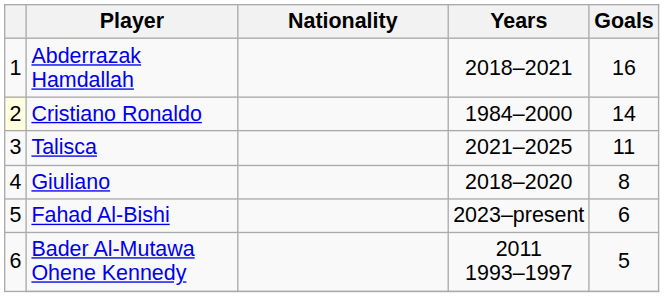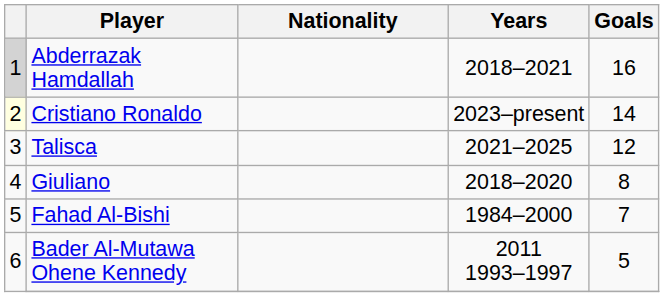Abderrazak Hamdallah | column 1: no background -> lightgrey background
Cristiano Ronaldo | Years: 1984–2000 -> 2023–present
Talisca | Goals: 11 -> 12
Fahad Al-Bishi | Years: 2023–present -> 1984–2000
Fahad Al-Bishi | Goals: 6 -> 7
